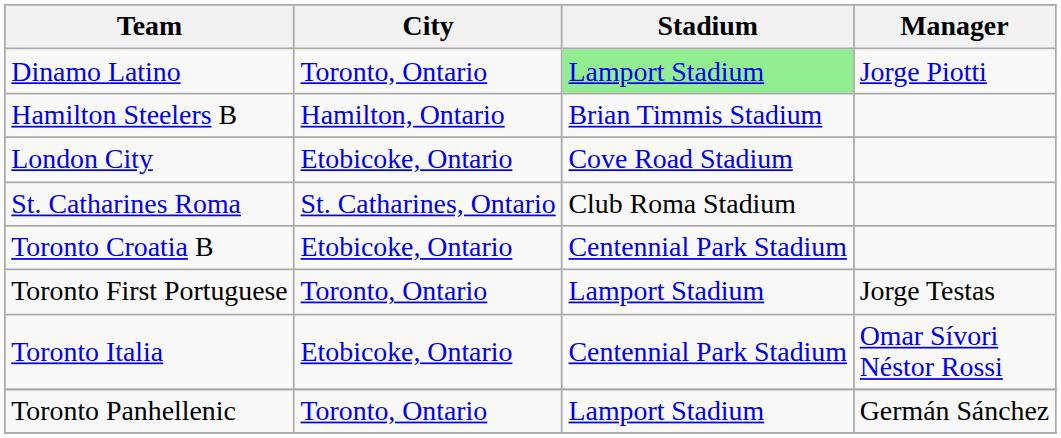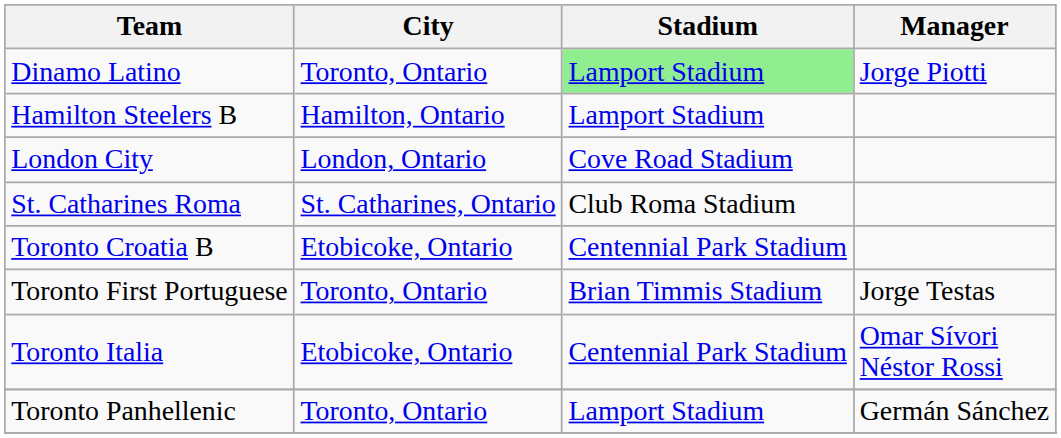Hamilton Steelers B | Stadium: Brian Timmis Stadium -> Lamport Stadium
London City | City: Etobicoke, Ontario -> London, Ontario
Toronto First Portuguese | Stadium: Lamport Stadium -> Brian Timmis Stadium
